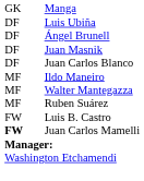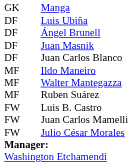Juan Carlos Mamelli | column 1: bold -> normal
+ row: FW | Julio César Morales
